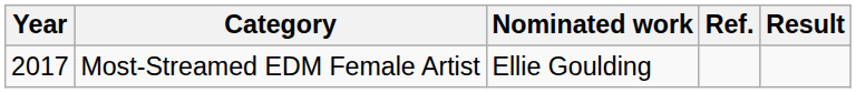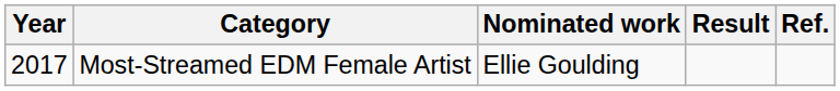columns swapped: Result <-> Ref.
